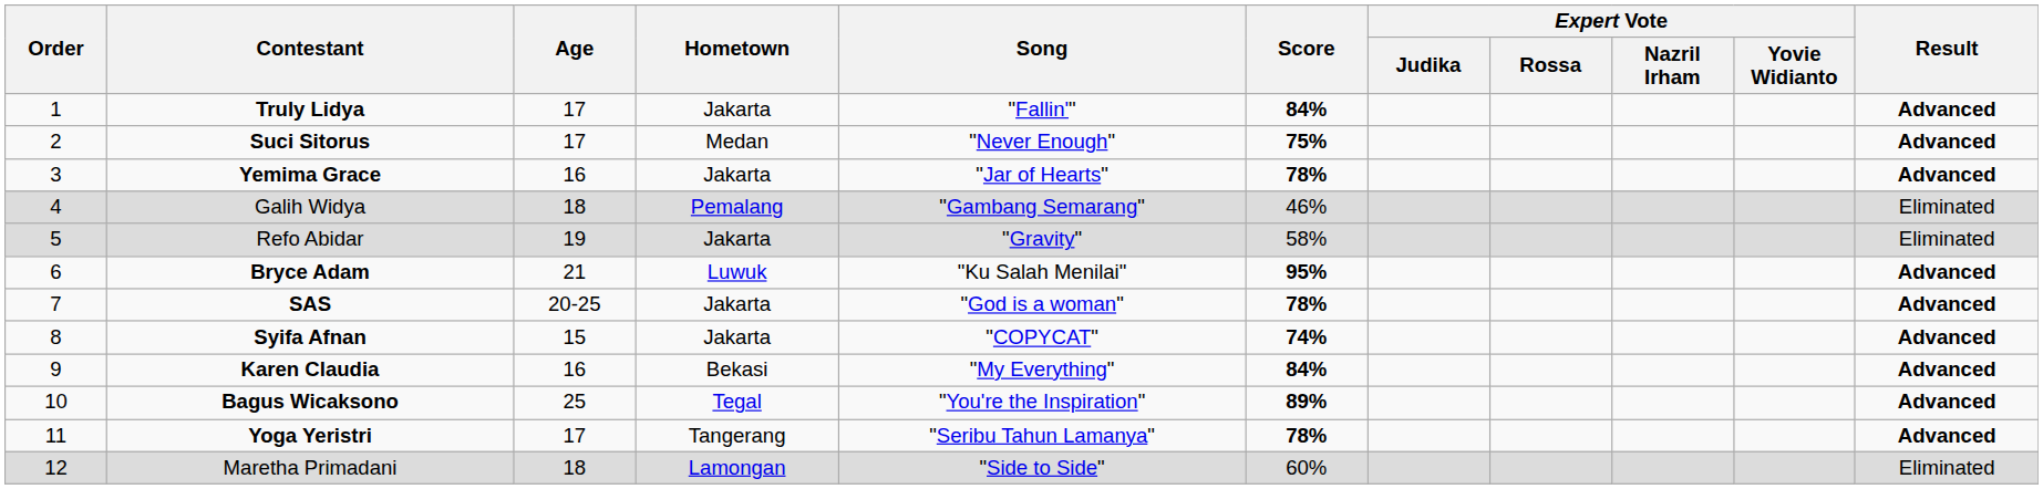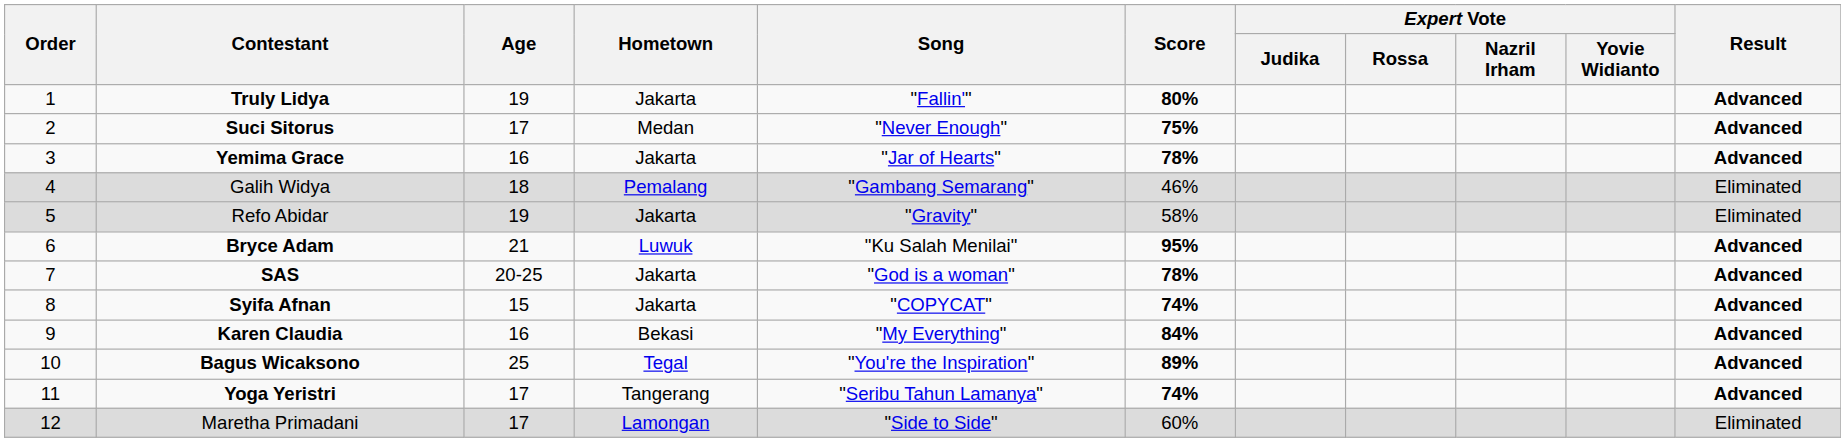Truly Lidya | Age: 17 -> 19
Truly Lidya | Score: 84% -> 80%
Yoga Yeristri | Score: 78% -> 74%
Maretha Primadani | Age: 18 -> 17
